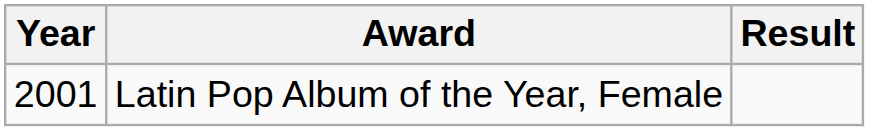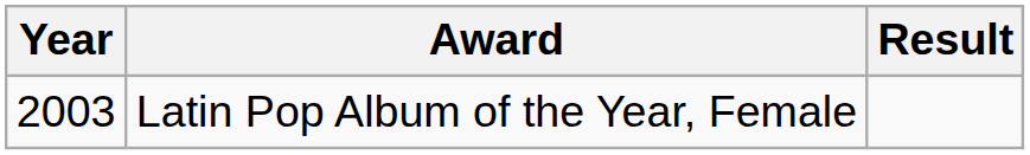Latin Pop Album of the Year, Female | Year: 2001 -> 2003
